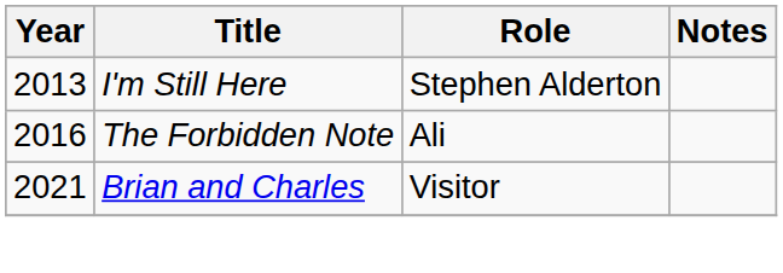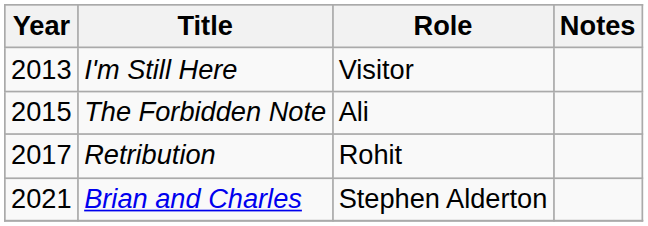I'm Still Here | Role: Stephen Alderton -> Visitor
The Forbidden Note | Year: 2016 -> 2015
+ row: 2017 | Retribution | Rohit
Brian and Charles | Role: Visitor -> Stephen Alderton
